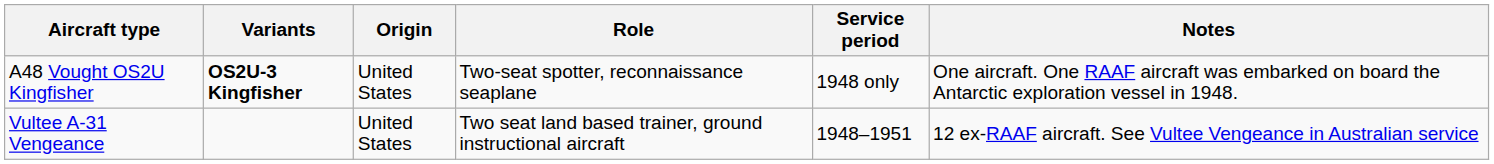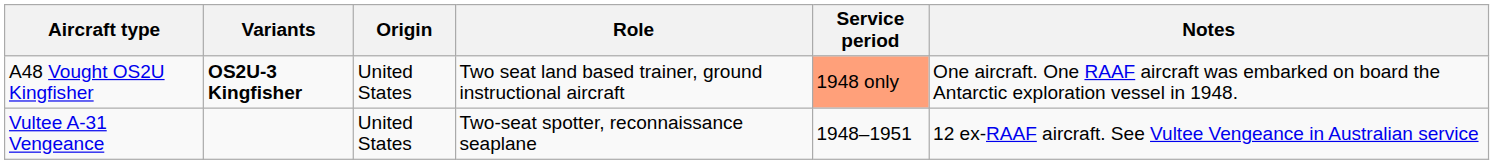A48 Vought OS2U Kingfisher | Role: Two-seat spotter, reconnaissance seaplane -> Two seat land based trainer, ground instructional aircraft
A48 Vought OS2U Kingfisher | Service period: no background -> lightsalmon background
Vultee A-31 Vengeance | Role: Two seat land based trainer, ground instructional aircraft -> Two-seat spotter, reconnaissance seaplane
